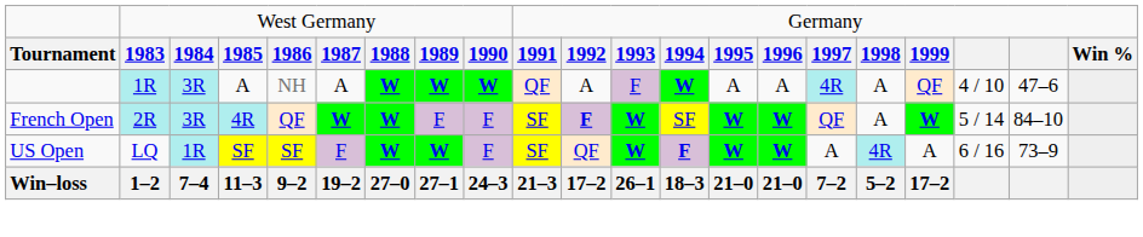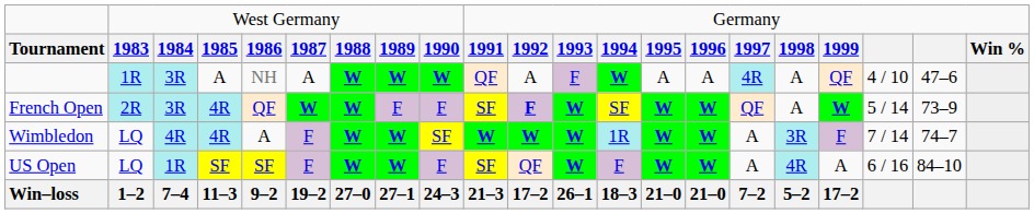French Open | column 20: 84–10 -> 73–9
+ row: Wimbledon | LQ | 4R | 4R | A | F | W | W | SF | W | W | W | 1R | W | W | A | 3R | F | 7 / 14 | 74–7
US Open | column 13: bold -> normal
US Open | column 20: 73–9 -> 84–10
